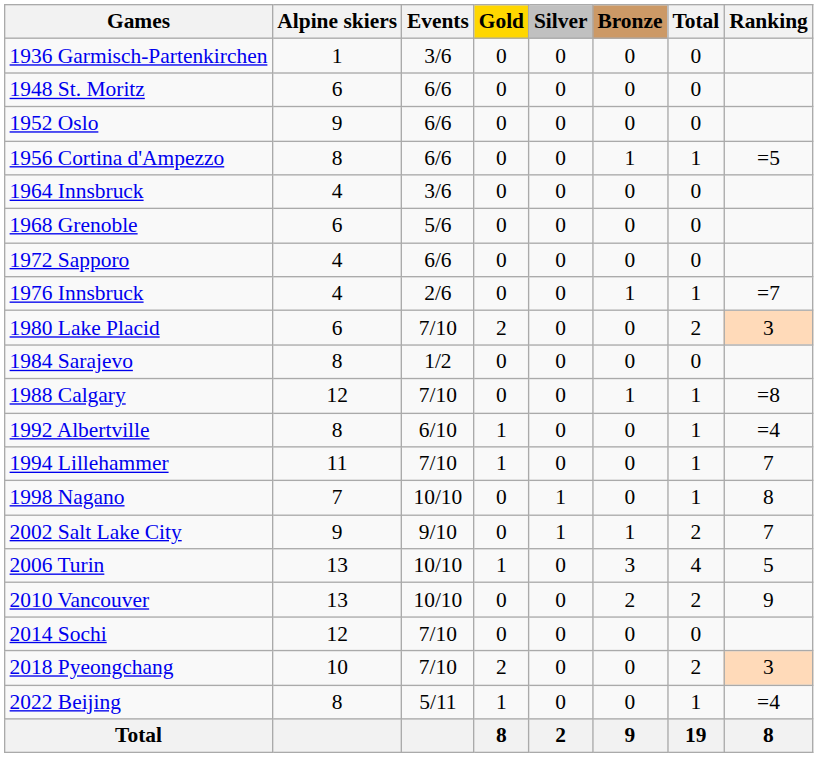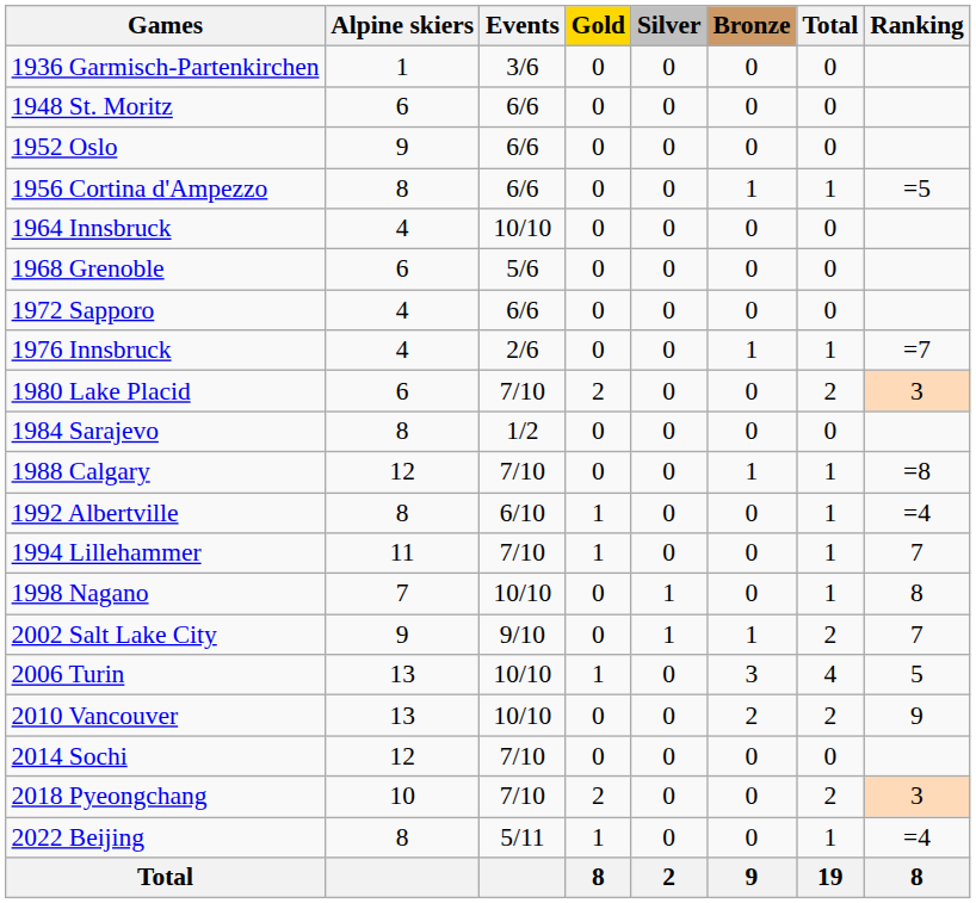1964 Innsbruck | Events: 3/6 -> 10/10
